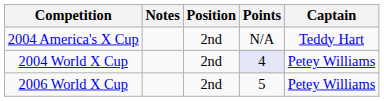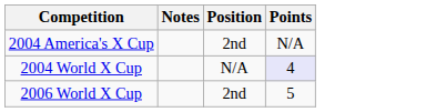- column: Captain | Teddy Hart | Petey Williams | Petey Williams
2004 World X Cup | Position: 2nd -> N/A
